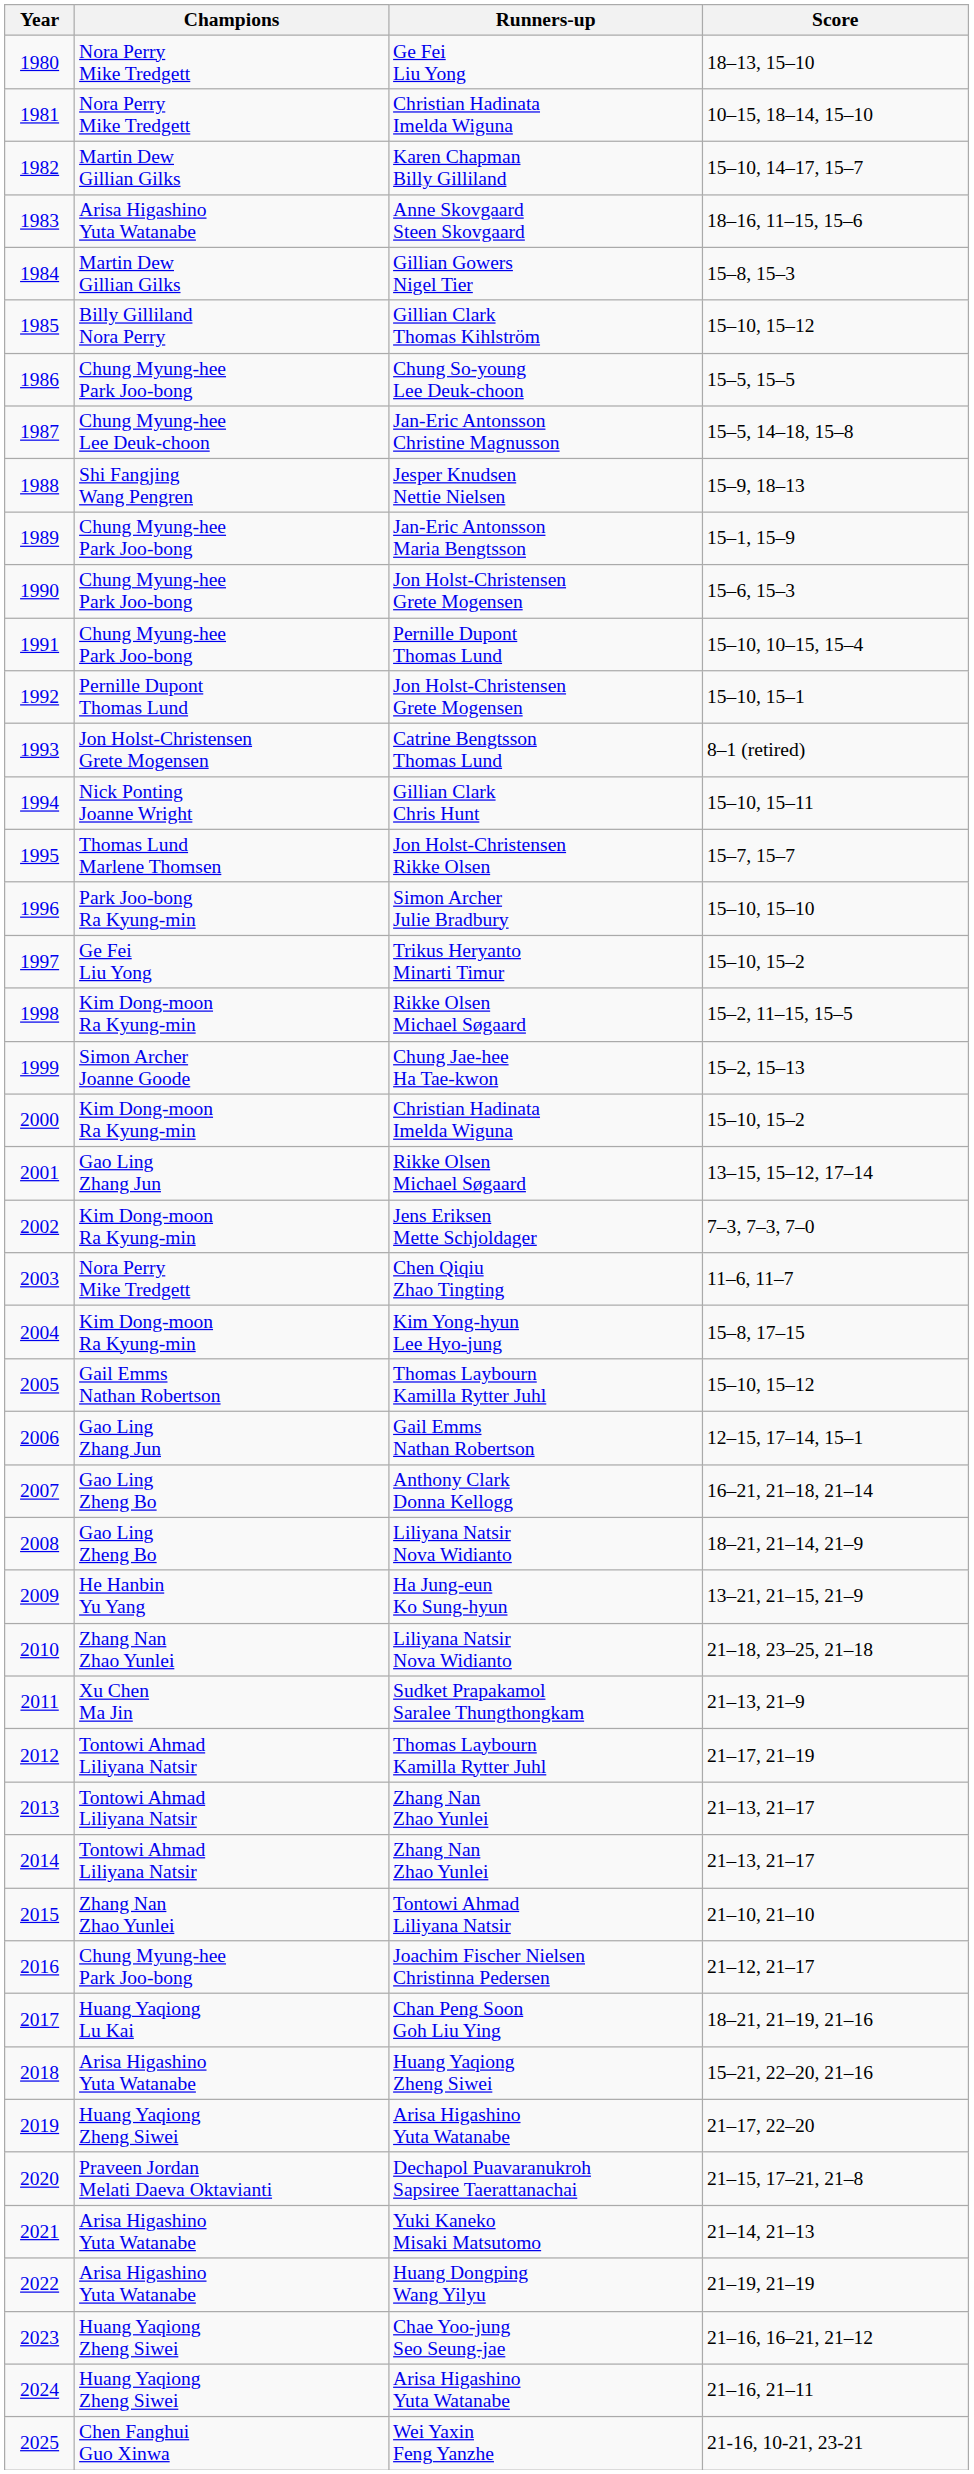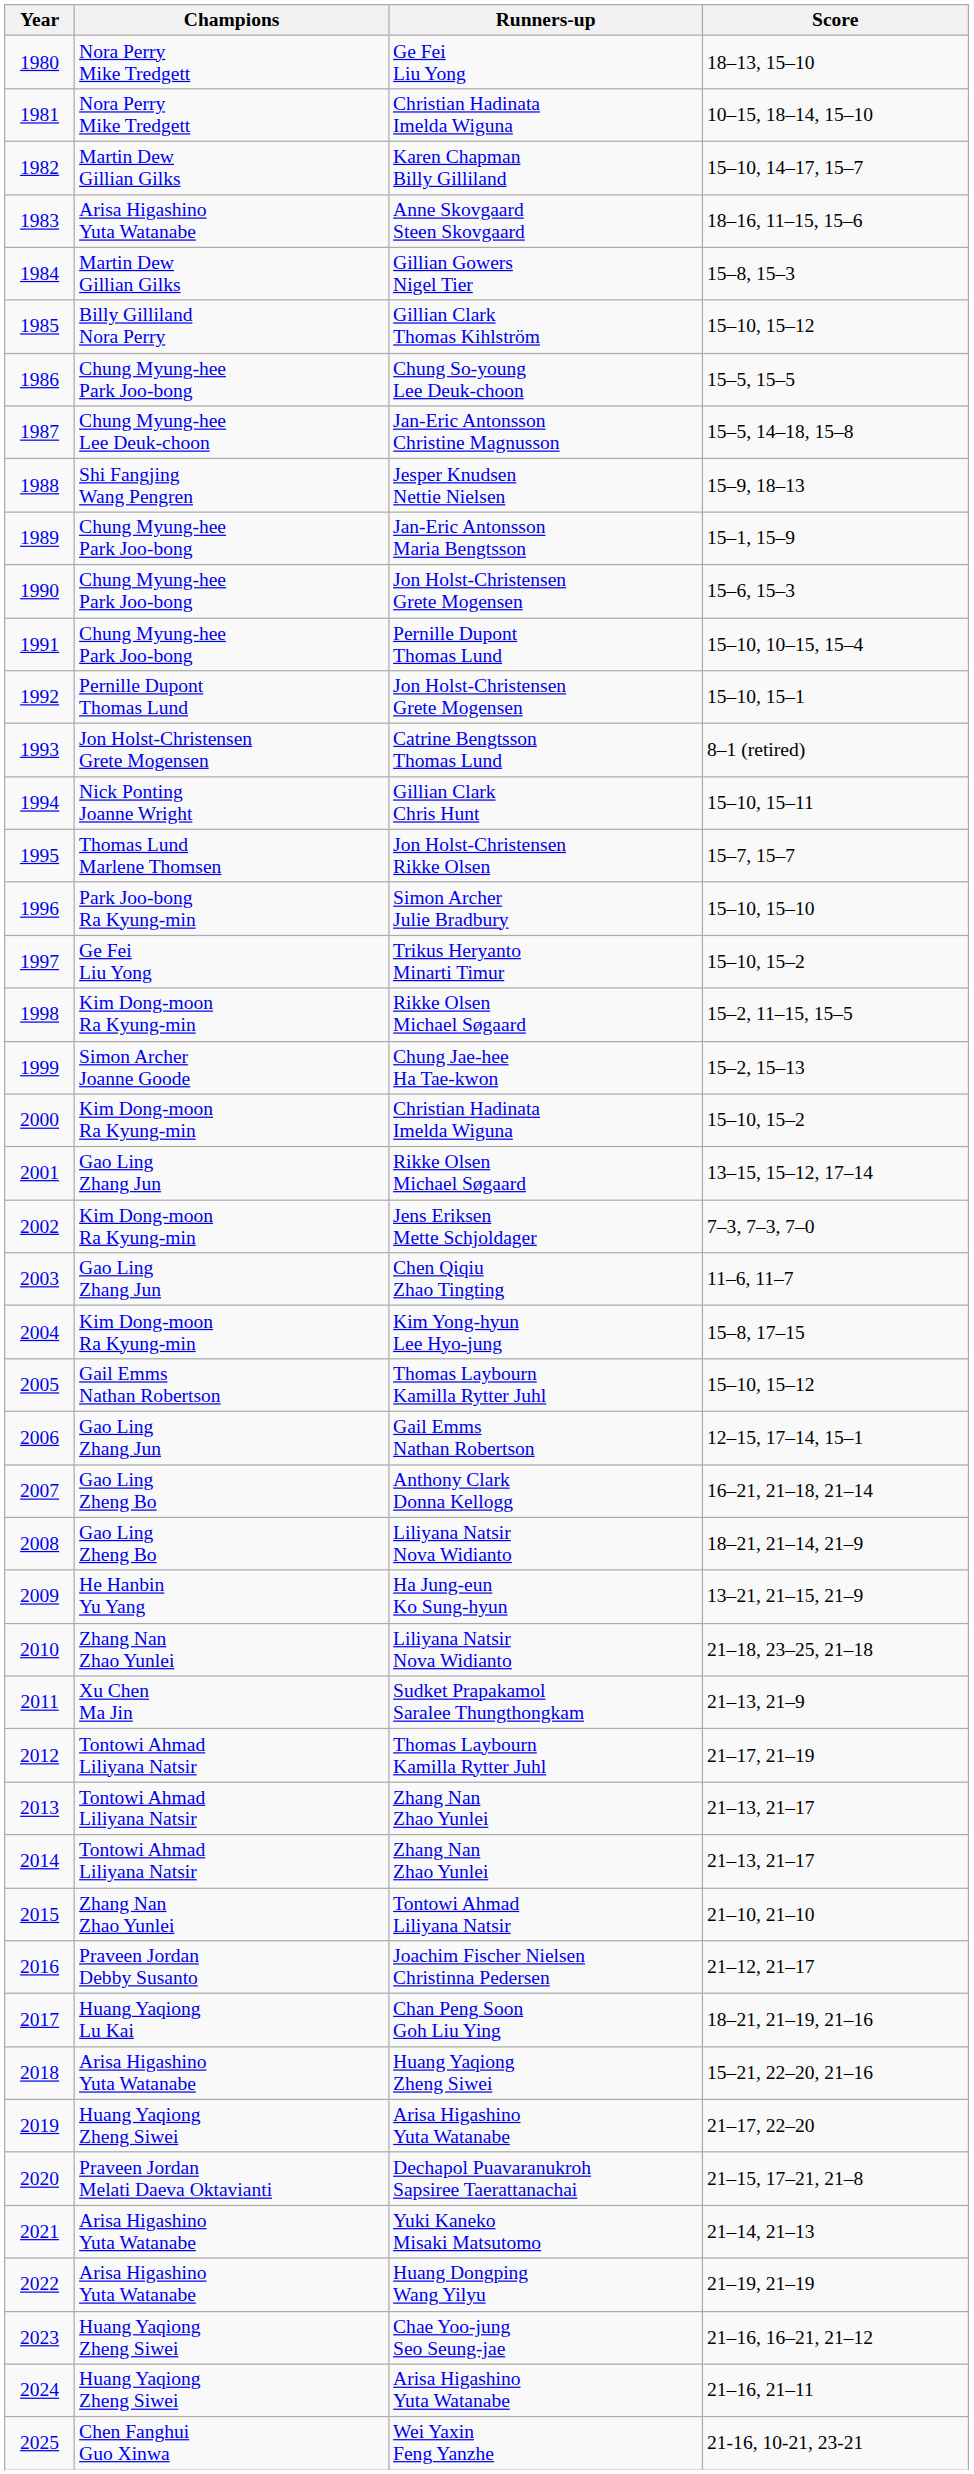2003 | Champions: Nora Perry Mike Tredgett -> Gao Ling Zhang Jun
2016 | Champions: Chung Myung-hee Park Joo-bong -> Praveen Jordan Debby Susanto
